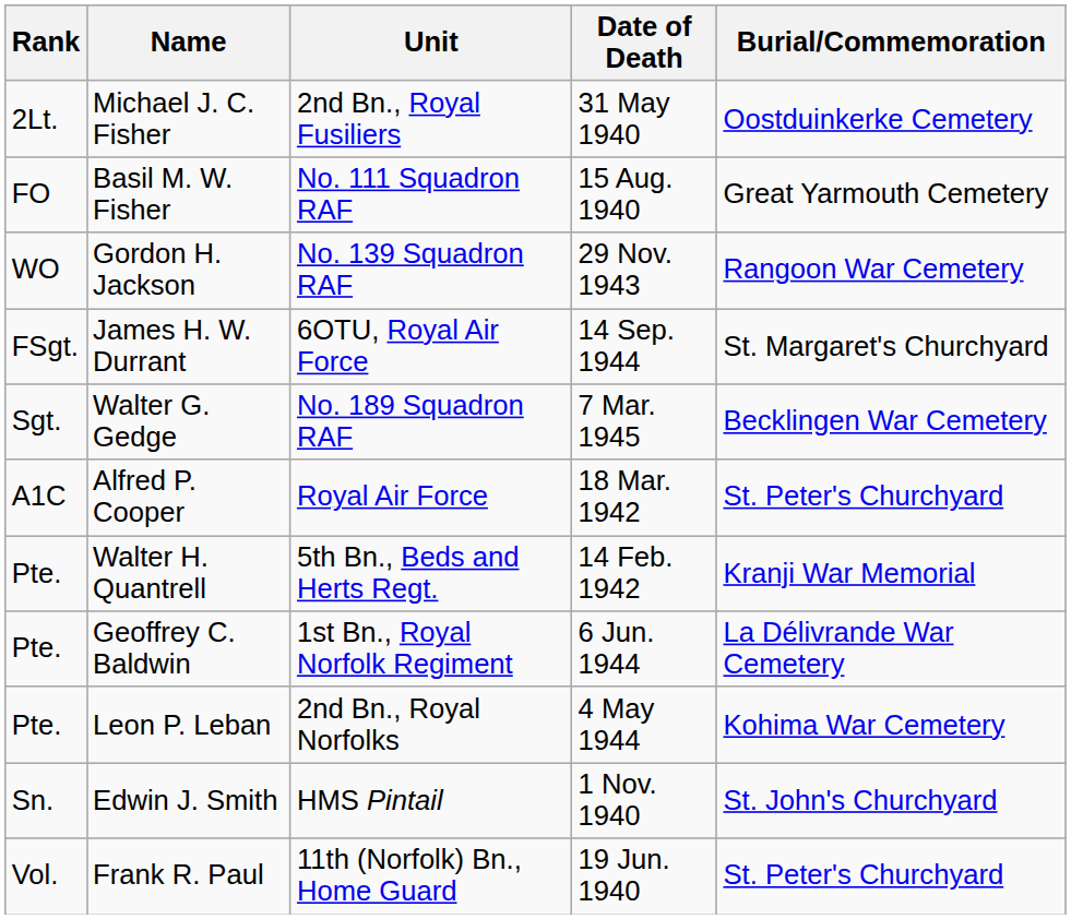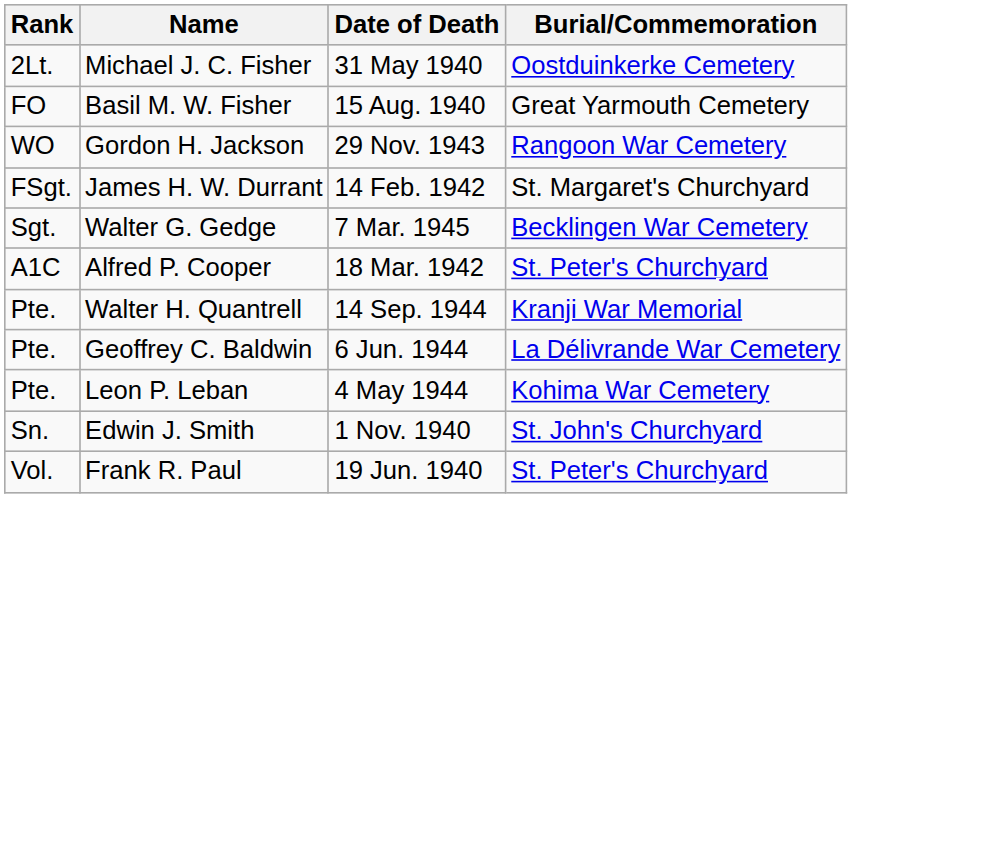- column: Unit | 2nd Bn., Royal Fusiliers | No. 111 Squadron RAF | No. 139 Squadron RAF | 6OTU, Royal Air Force | No. 189 Squadron RAF | Royal Air Force | 5th Bn., Beds and Herts Regt. | 1st Bn., Royal Norfolk Regiment | 2nd Bn., Royal Norfolks | HMS Pintail | 11th (Norfolk) Bn., Home Guard
James H. W. Durrant | Date of Death: 14 Sep. 1944 -> 14 Feb. 1942
Walter H. Quantrell | Date of Death: 14 Feb. 1942 -> 14 Sep. 1944
